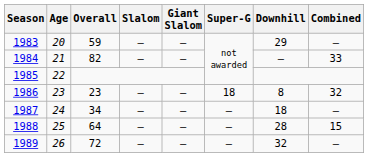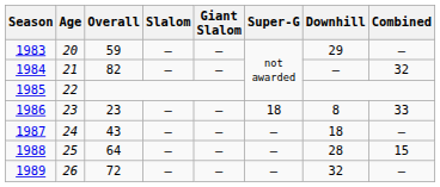1984 | Combined: 33 -> 32
1986 | Combined: 32 -> 33
1987 | Overall: 34 -> 43
